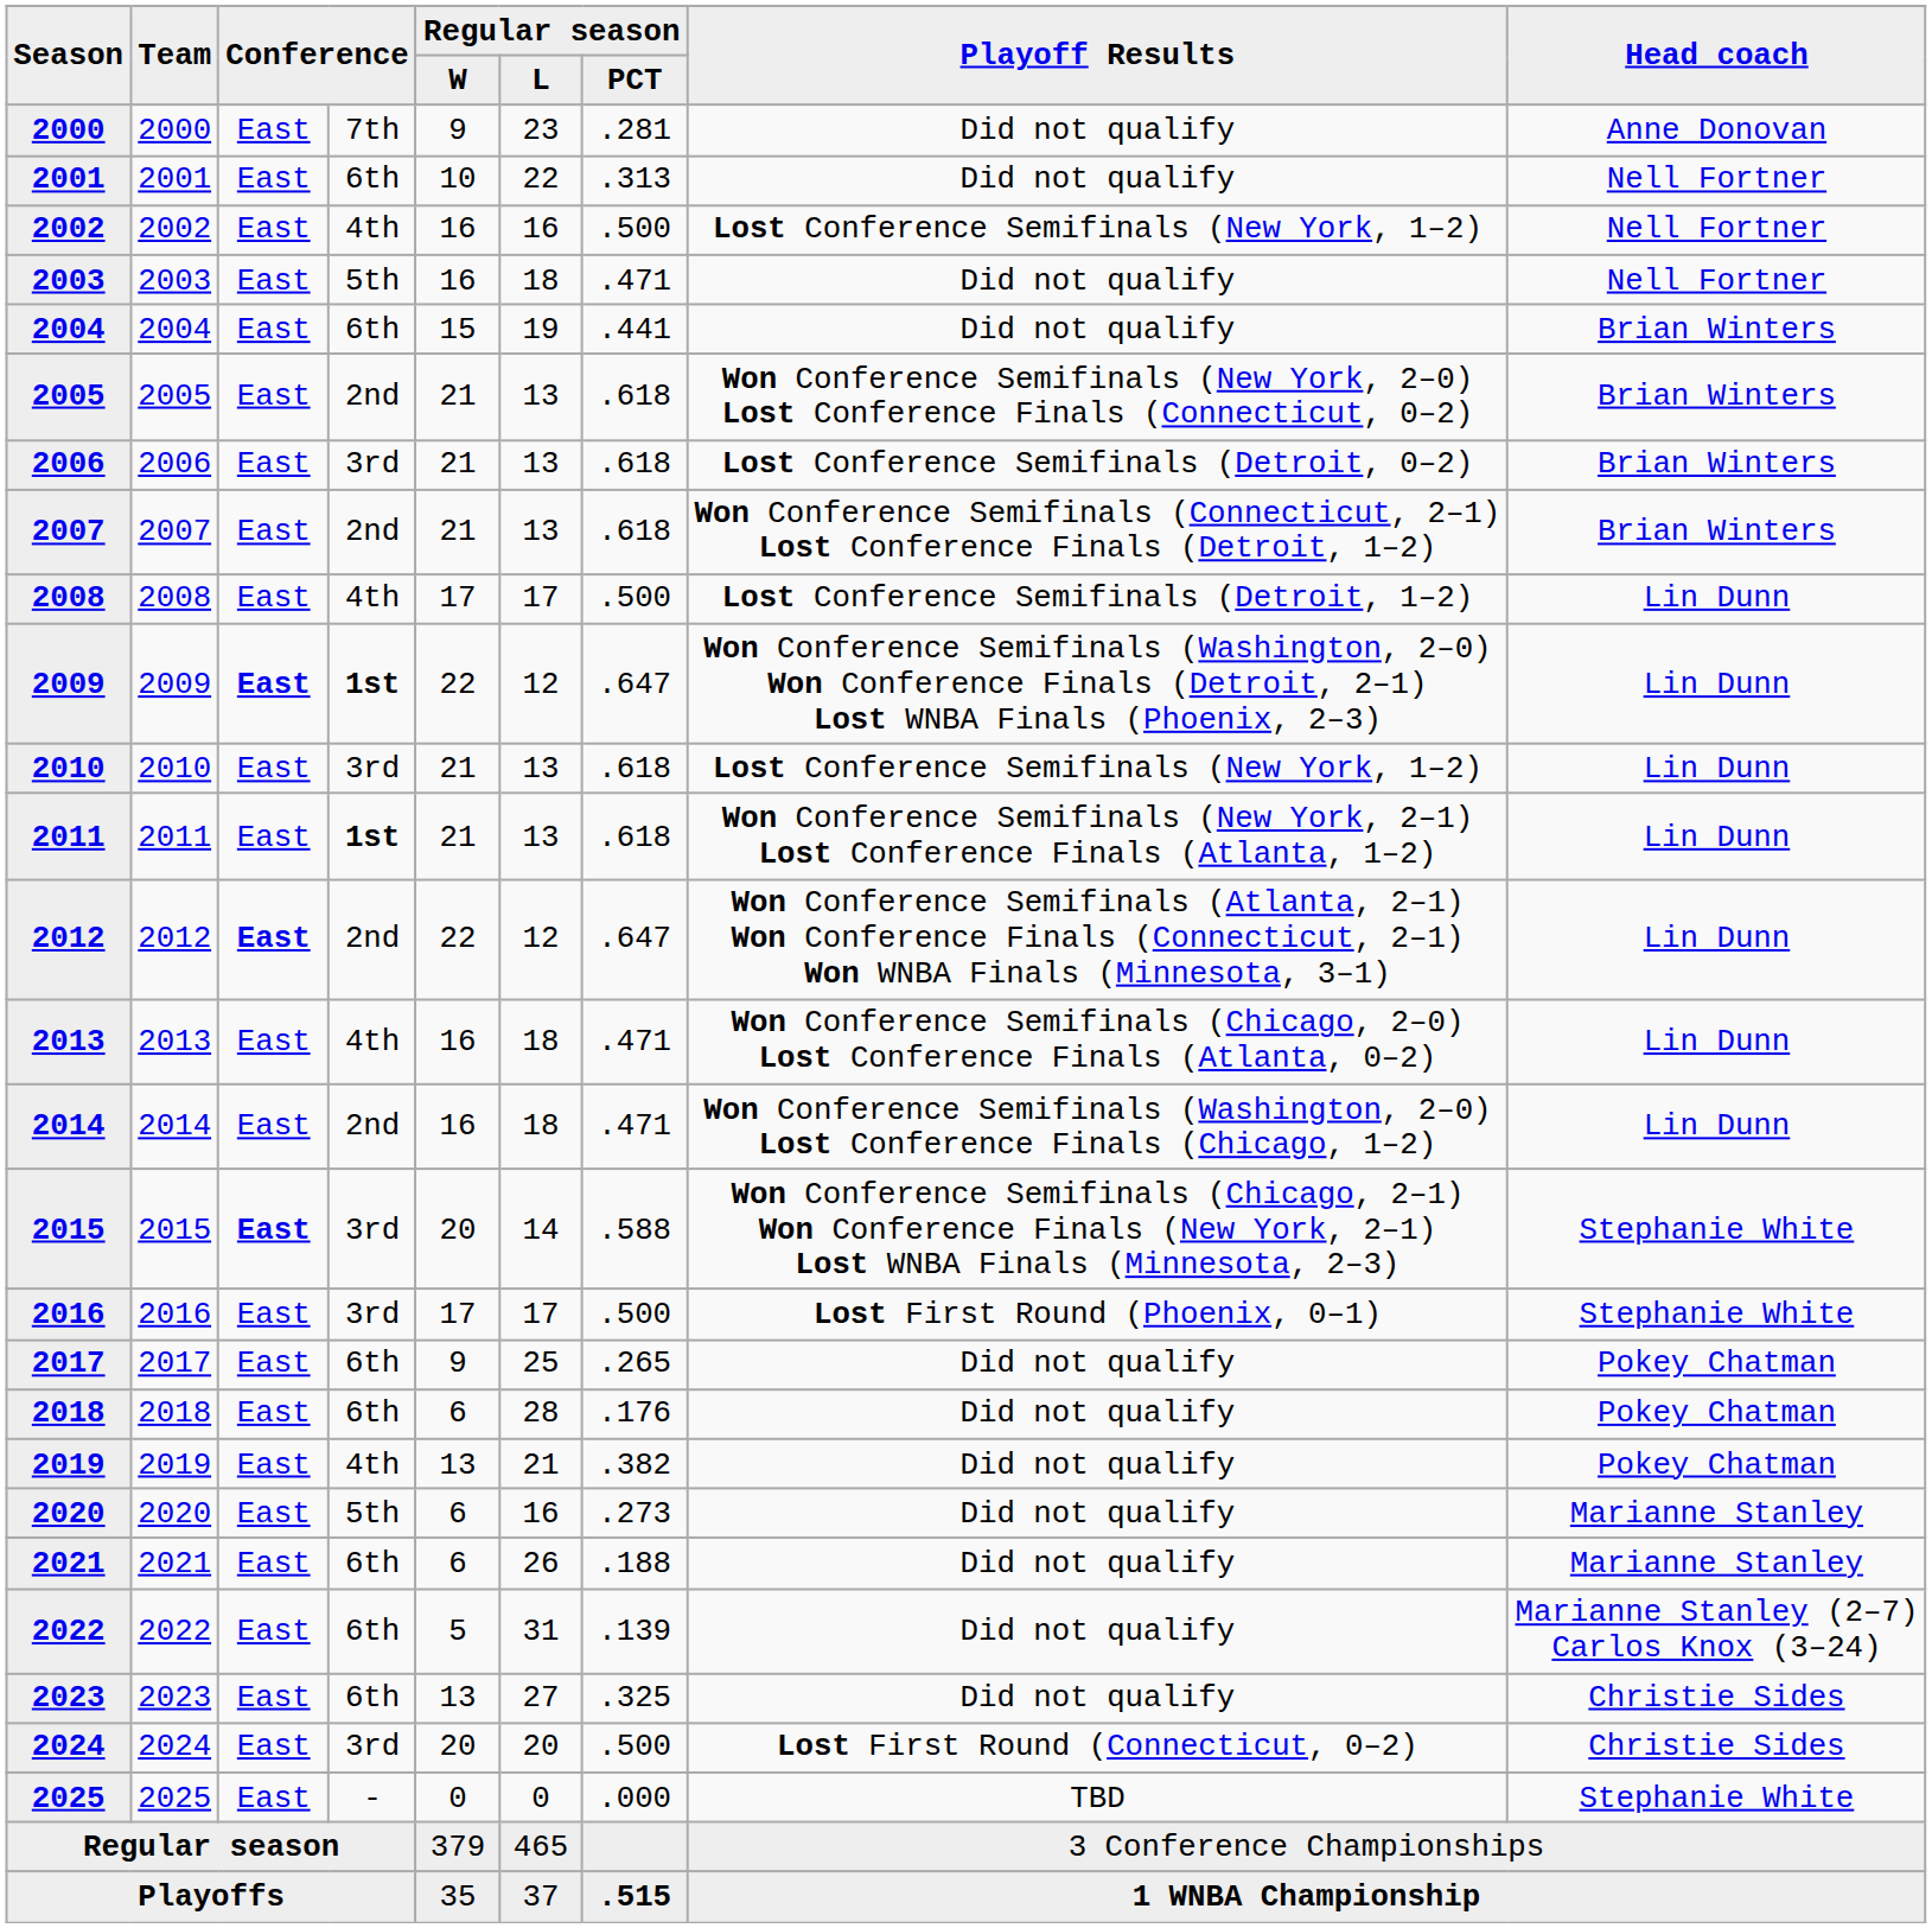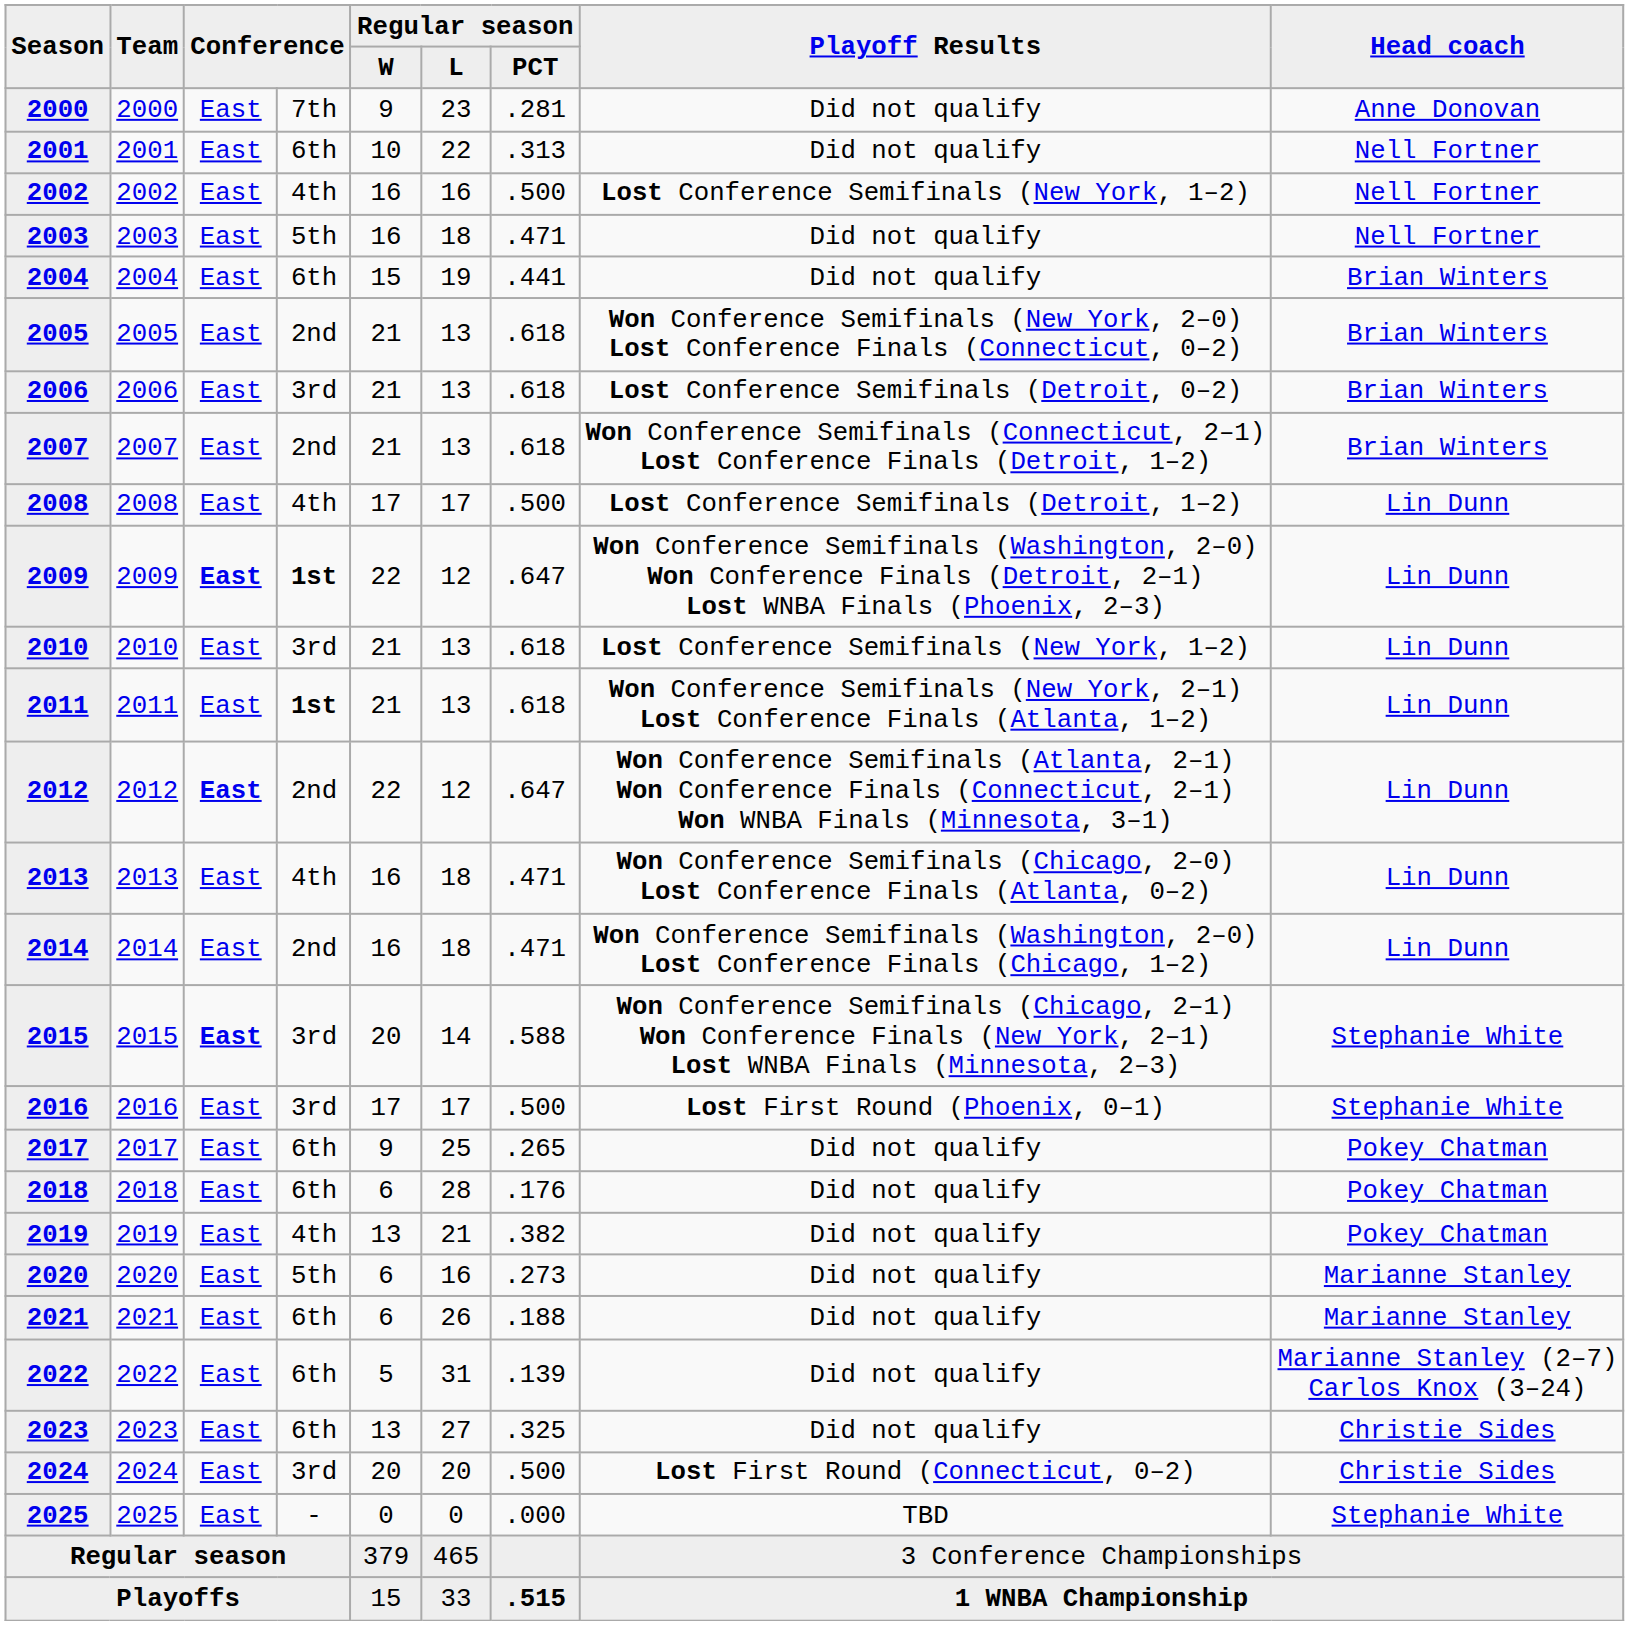Playoffs | Regular season / W: 35 -> 15
Playoffs | Regular season / L: 37 -> 33
